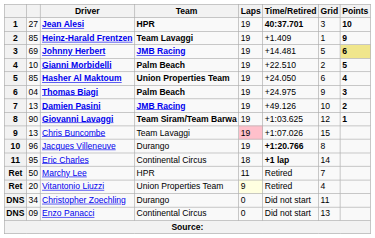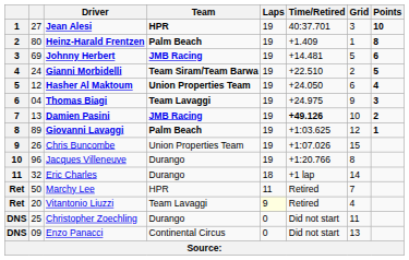Jean Alesi | Time/Retired: bold -> normal
Heinz-Harald Frentzen | column 2: 85 -> 80
Heinz-Harald Frentzen | Team: Team Lavaggi -> Palm Beach
Heinz-Harald Frentzen | Points: 9 -> 8
Johnny Herbert | Points: khaki background -> no background
Gianni Morbidelli | column 2: 10 -> 24
Gianni Morbidelli | Team: Palm Beach -> Team Siram/Team Barwa
Hasher Al Maktoum | column 2: 85 -> 12
Thomas Biagi | Team: Palm Beach -> Team Lavaggi
Damien Pasini | Time/Retired: normal -> bold
Giovanni Lavaggi | column 2: 90 -> 89
Giovanni Lavaggi | Team: Team Siram/Team Barwa -> Palm Beach
Chris Buncombe | column 2: 13 -> 26
Chris Buncombe | Team: Team Lavaggi -> Union Properties Team
Chris Buncombe | Laps: pink background -> no background
Jacques Villeneuve | Time/Retired: bold -> normal
Eric Charles | column 2: 95 -> 32
Eric Charles | Team: Continental Circus -> Durango
Eric Charles | Time/Retired: bold -> normal
Vitantonio Liuzzi | Team: Union Properties Team -> Team Lavaggi
Christopher Zoechling | column 2: 34 -> 25
